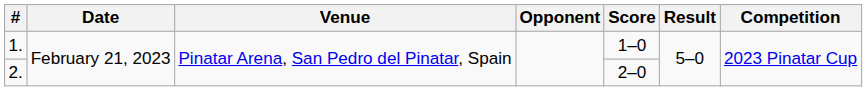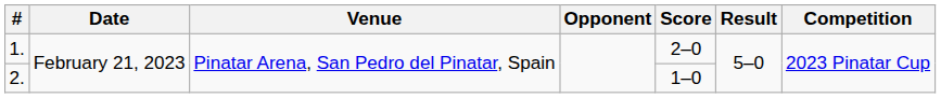1. | Score: 1–0 -> 2–0
2. | Score: 2–0 -> 1–0
